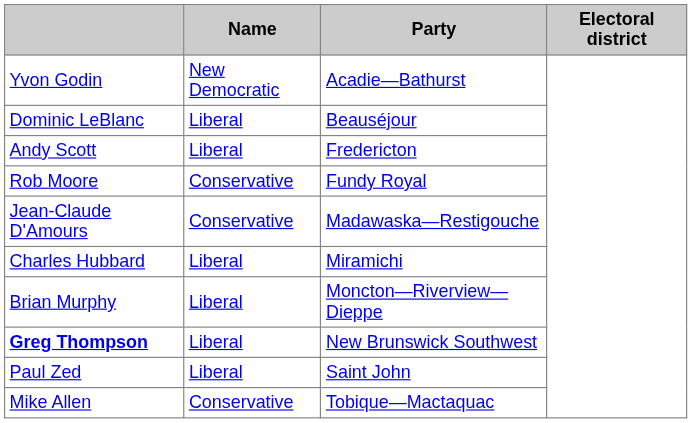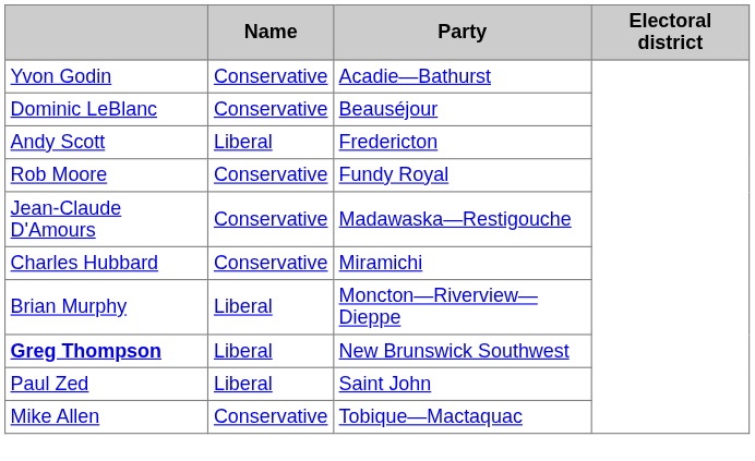Yvon Godin | Name: New Democratic -> Conservative
Dominic LeBlanc | Name: Liberal -> Conservative
Charles Hubbard | Name: Liberal -> Conservative
